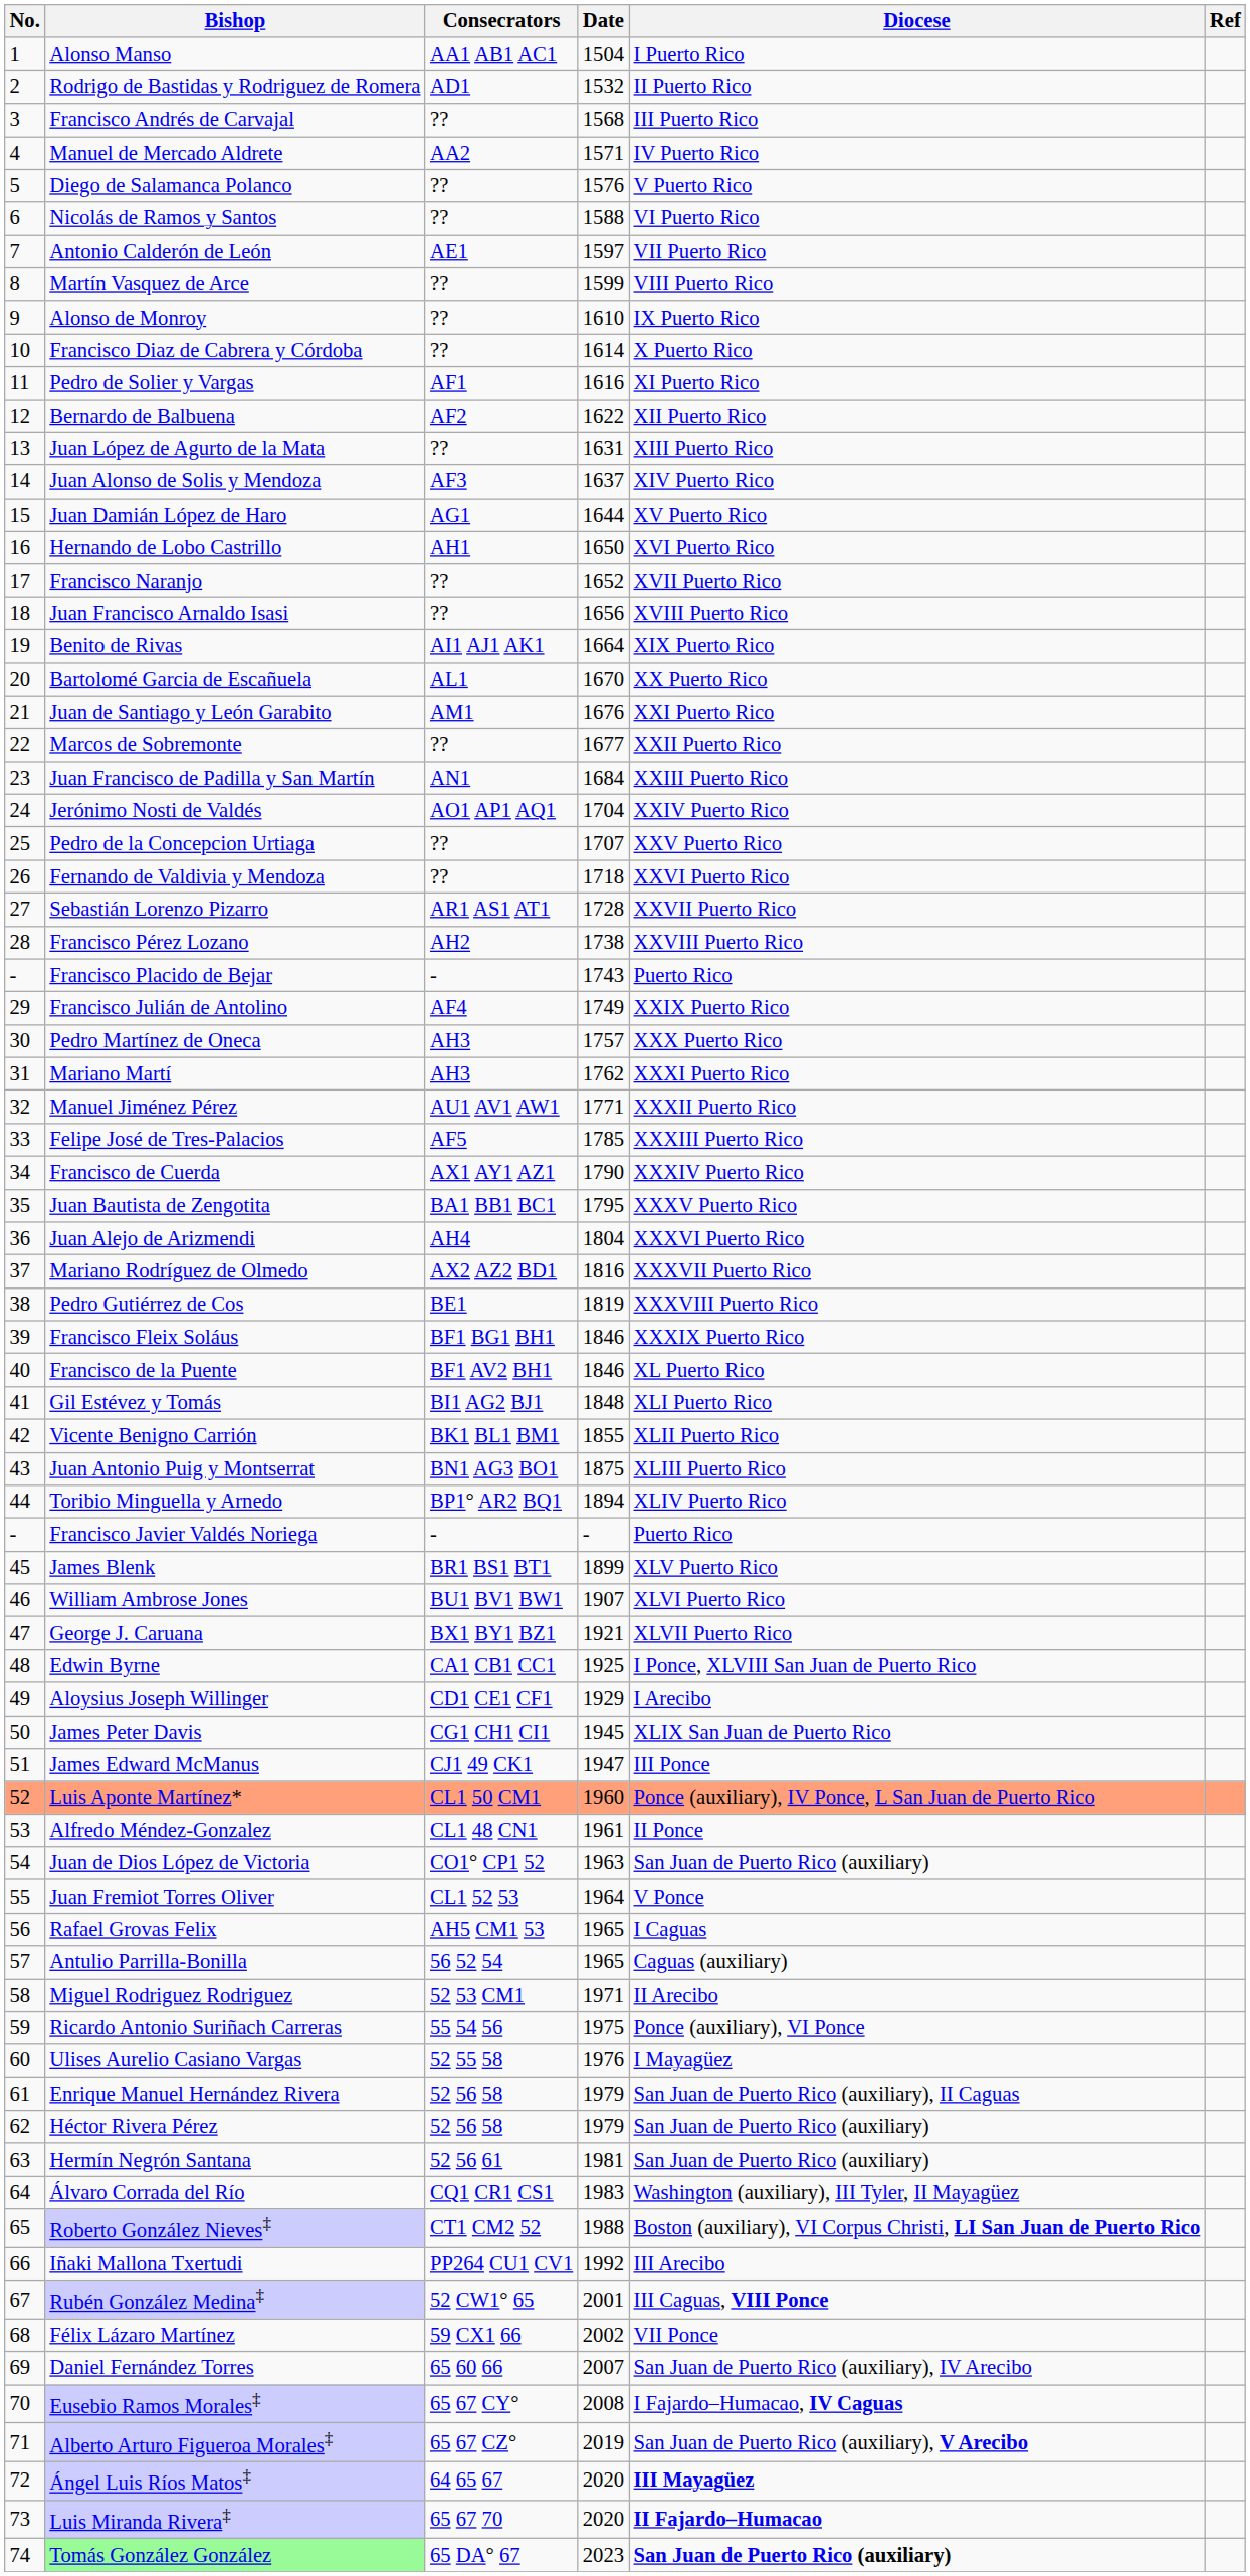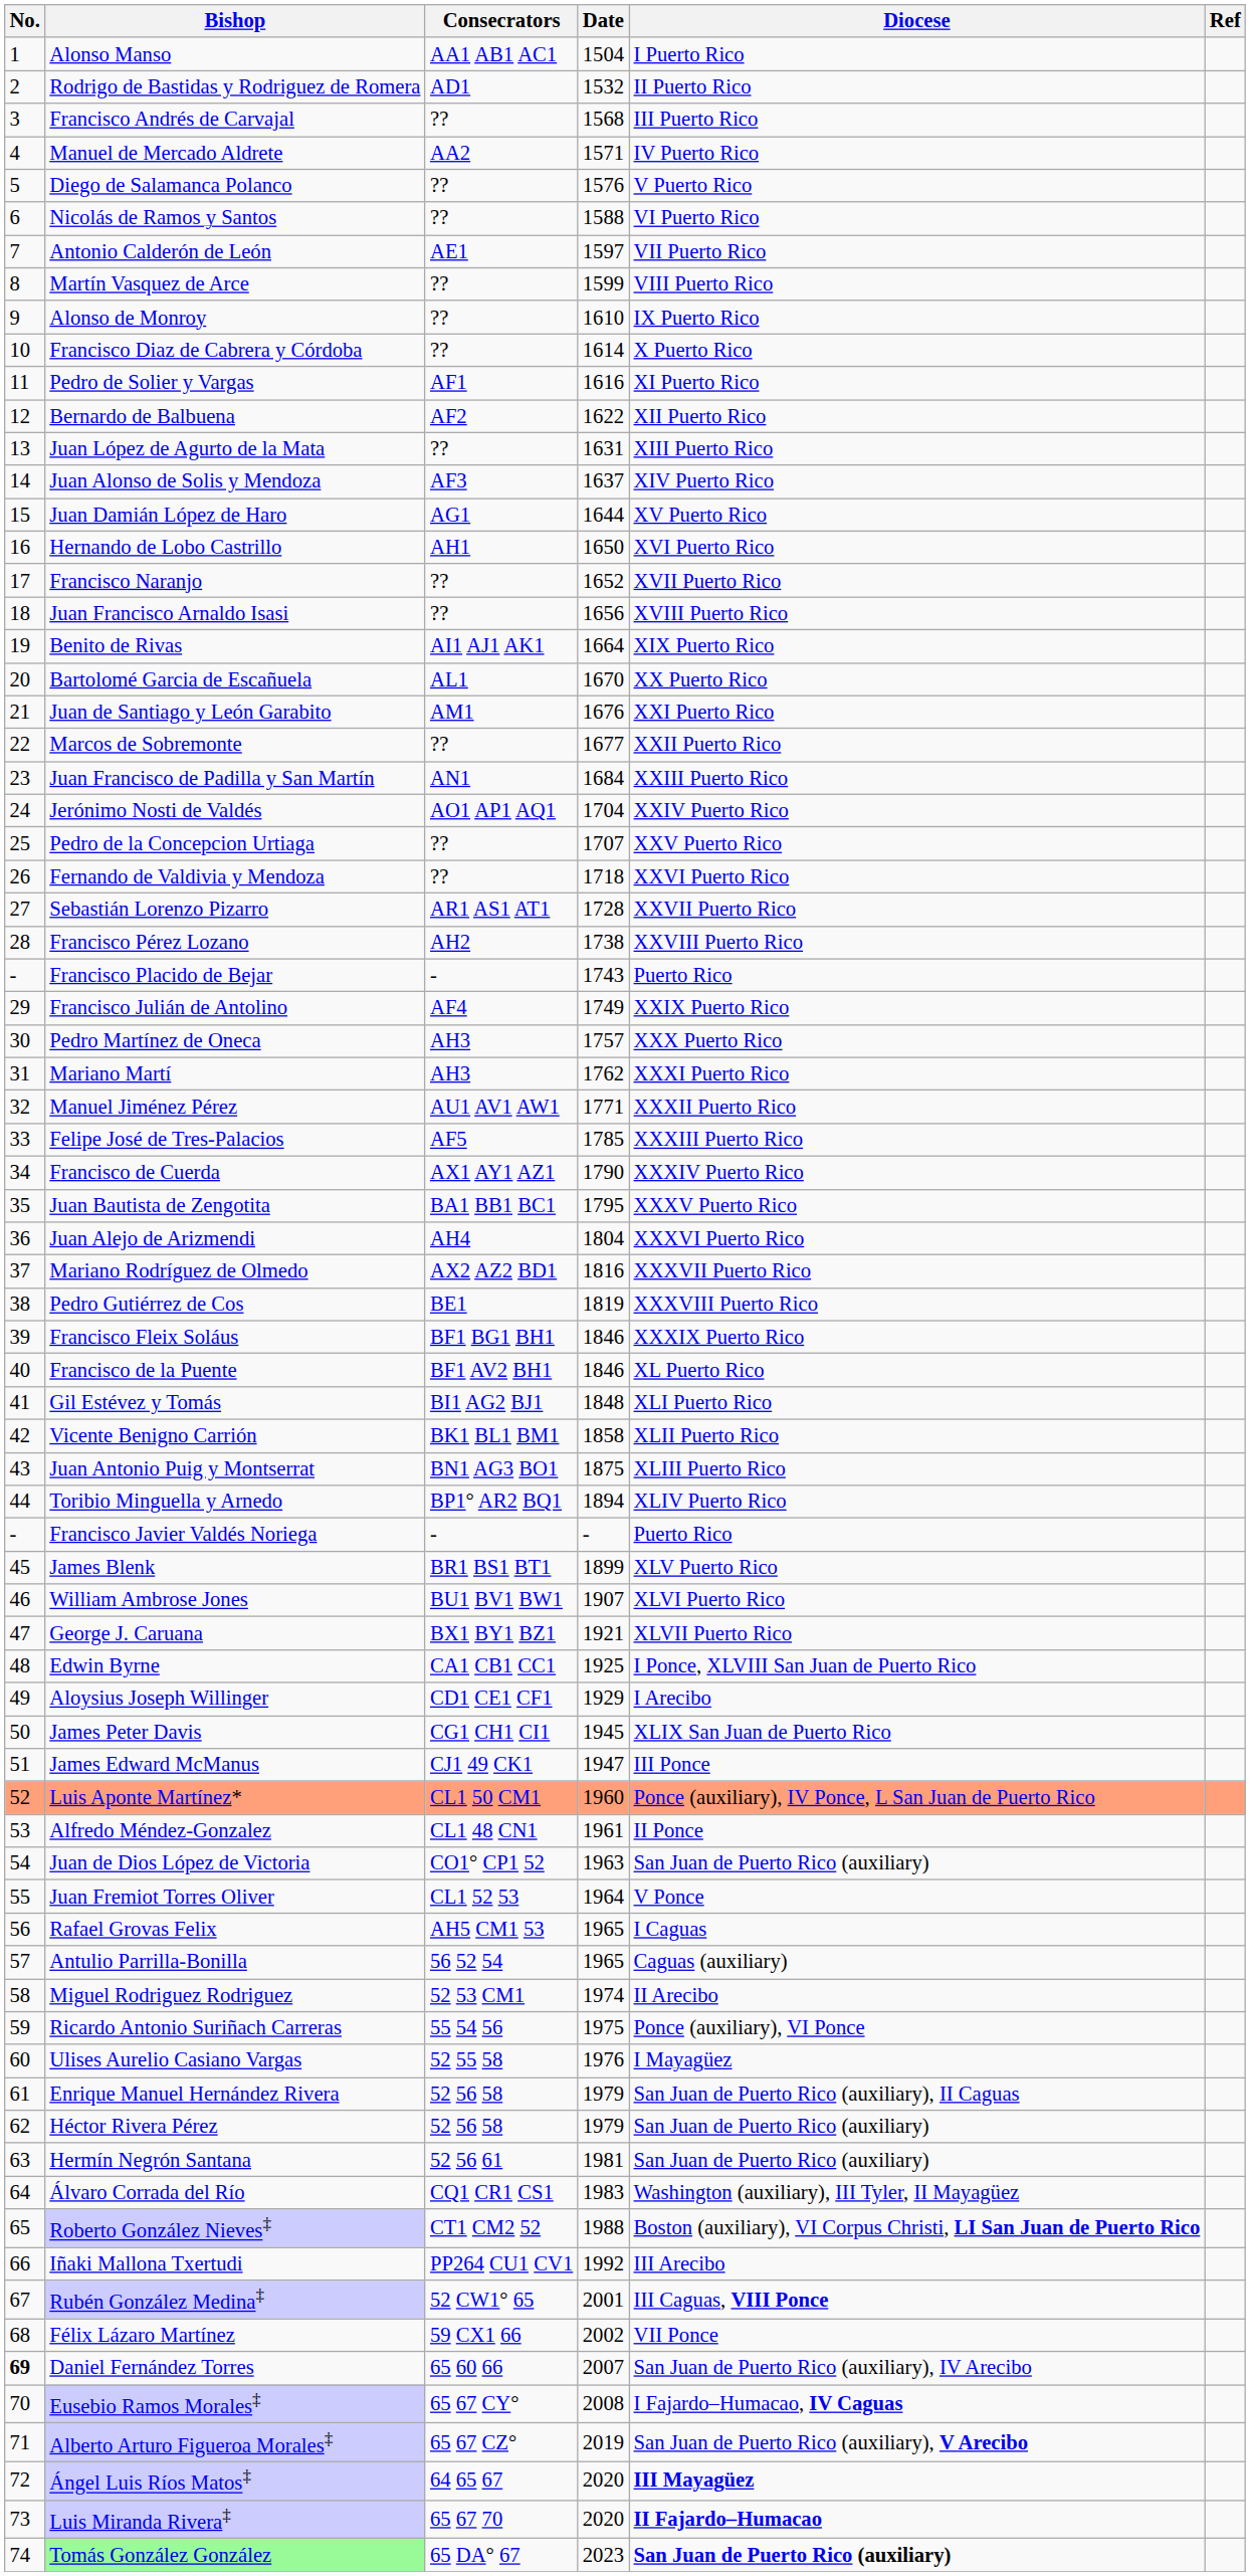Vicente Benigno Carrión | Date: 1855 -> 1858
Miguel Rodriguez Rodriguez | Date: 1971 -> 1974
Daniel Fernández Torres | No.: normal -> bold
